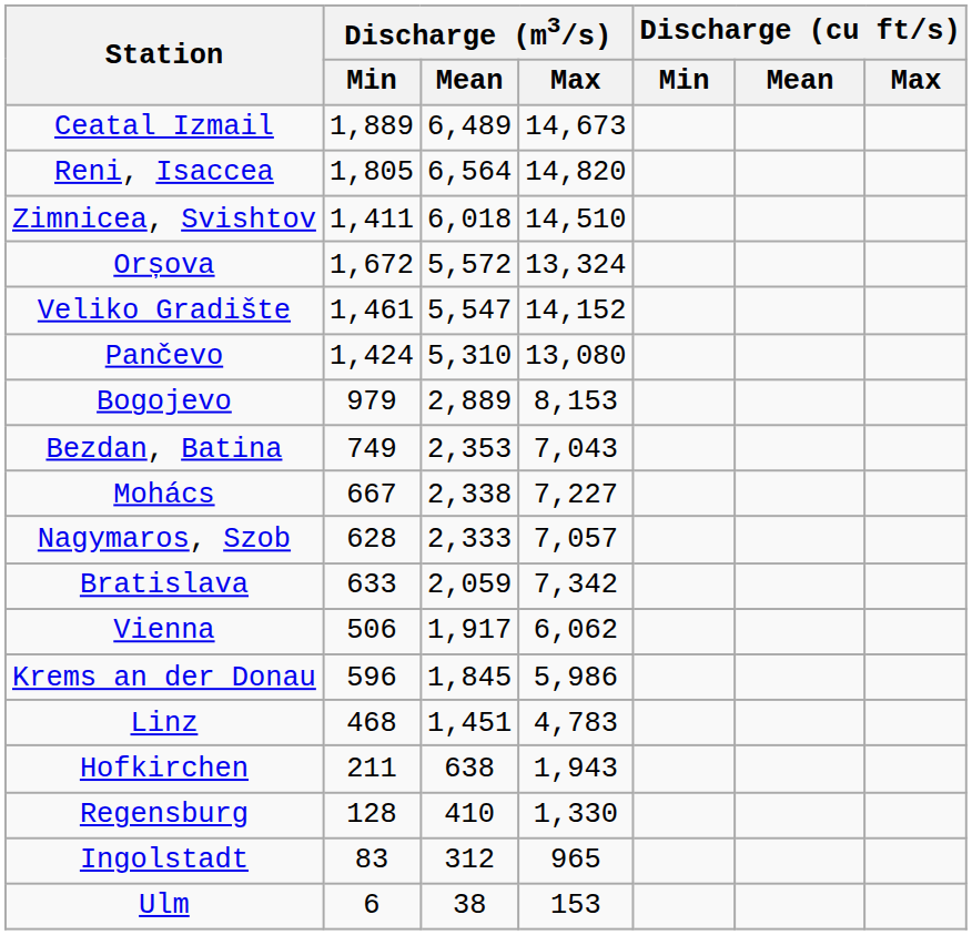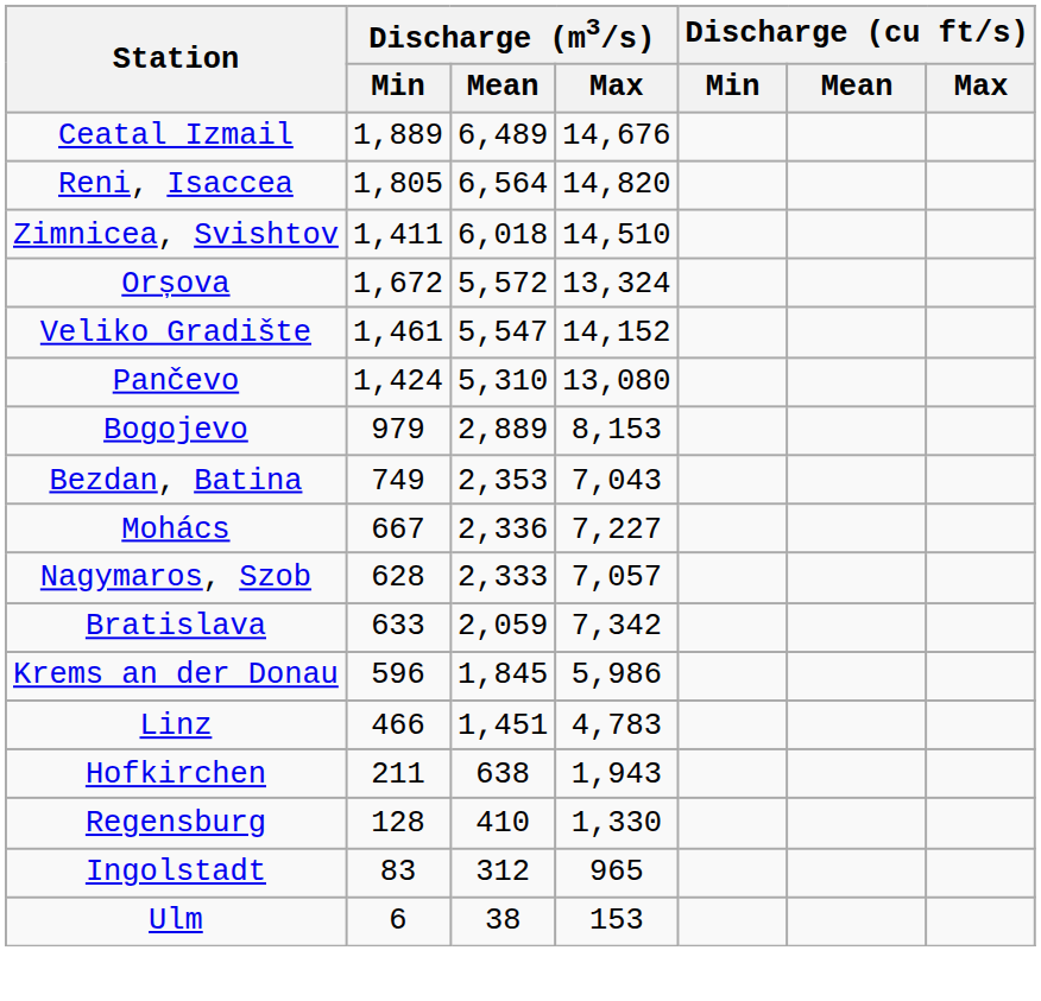Ceatal Izmail | Discharge (m3/s) / Max: 14,673 -> 14,676
Mohács | Discharge (m3/s) / Mean: 2,338 -> 2,336
- row: Vienna | 506 | 1,917 | 6,062
Linz | Discharge (m3/s) / Min: 468 -> 466
